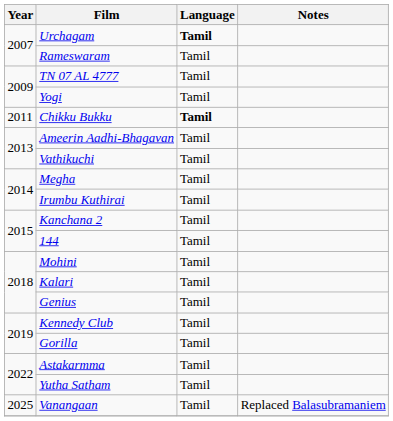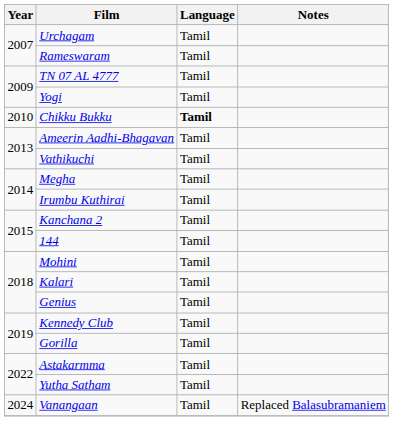Urchagam | Language: bold -> normal
Chikku Bukku | Year: 2011 -> 2010
Vanangaan | Year: 2025 -> 2024
